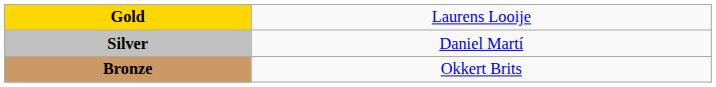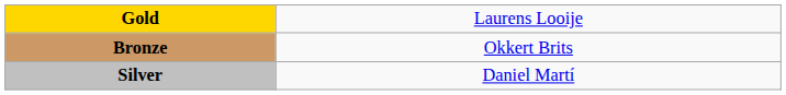rows swapped: Silver <-> Bronze
